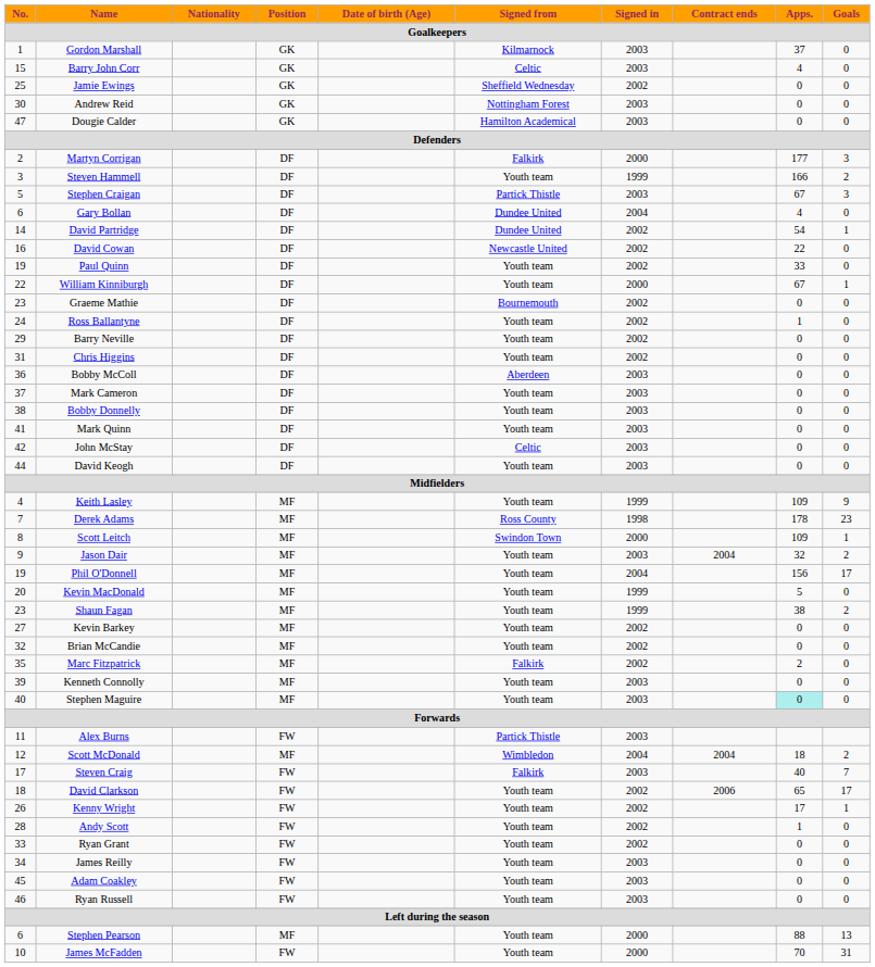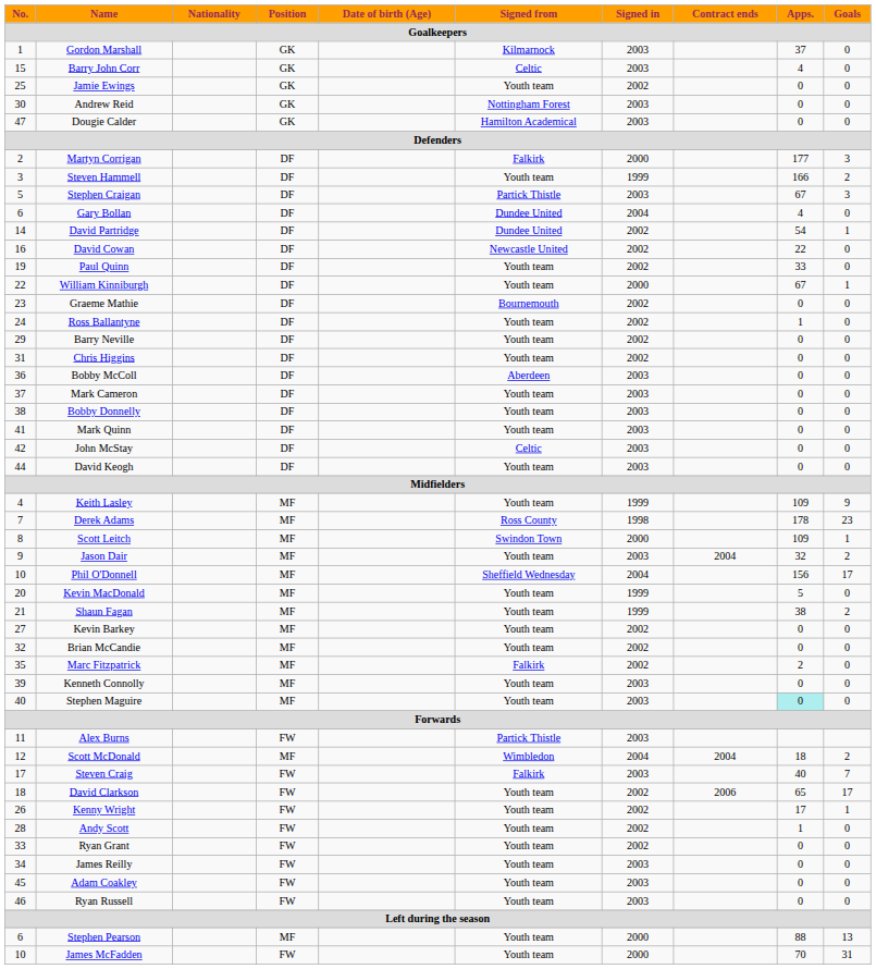Jamie Ewings | Signed from: Sheffield Wednesday -> Youth team
Phil O'Donnell | No.: 19 -> 10
Phil O'Donnell | Signed from: Youth team -> Sheffield Wednesday
Shaun Fagan | No.: 23 -> 21
